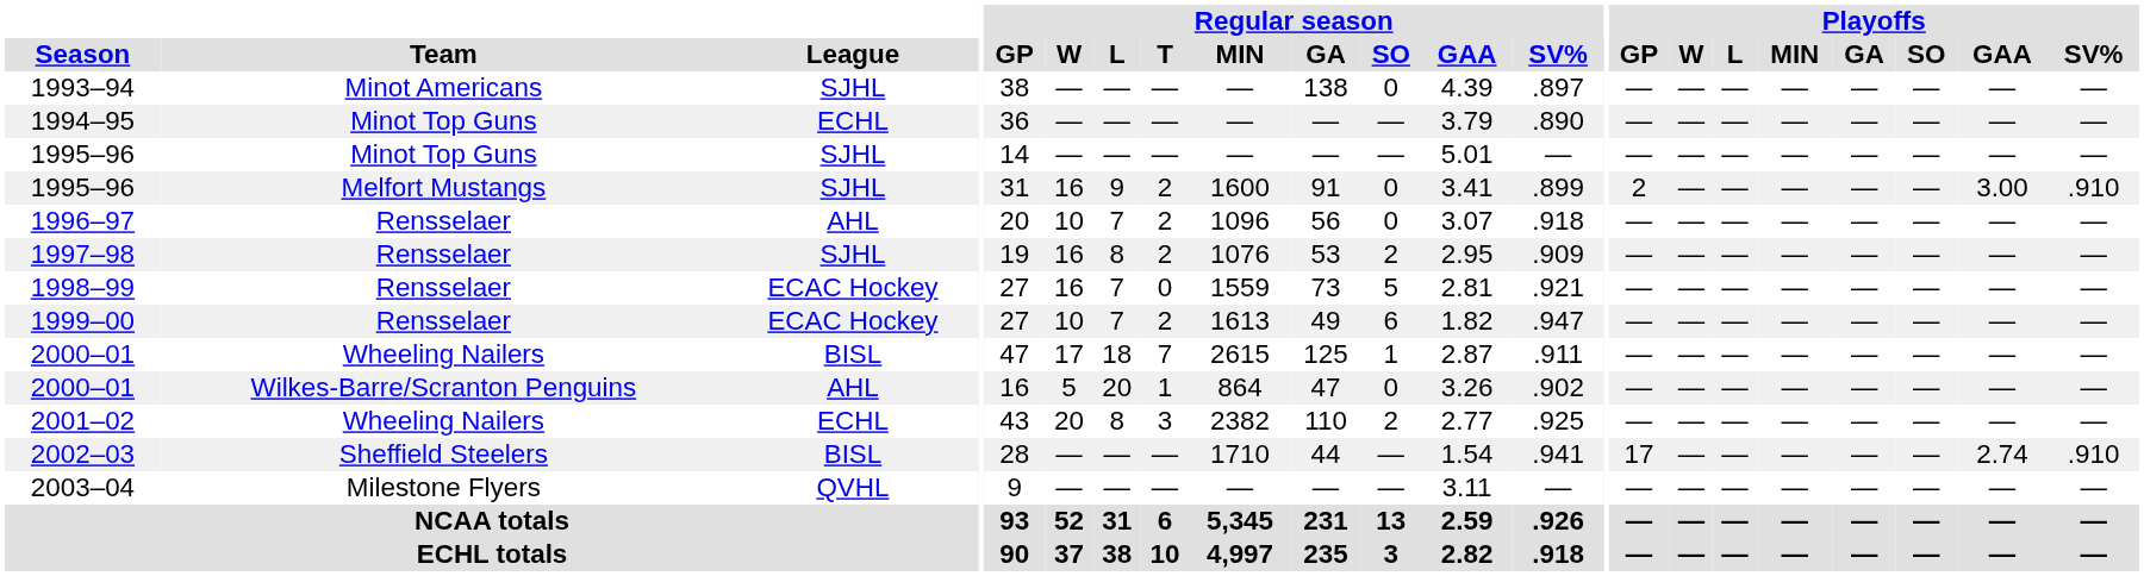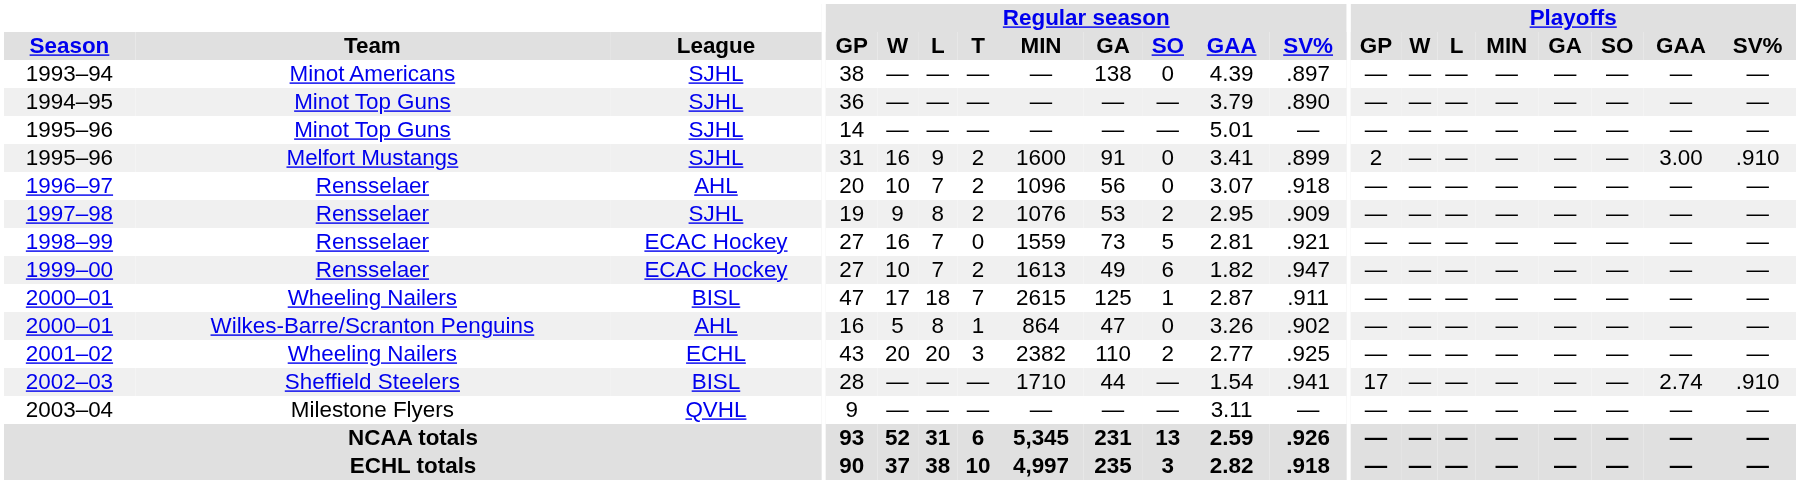1994–95 | League: ECHL -> SJHL
1997–98 | Regular season / W: 16 -> 9
2000–01 / Wilkes-Barre/Scranton Penguins | Regular season / L: 20 -> 8
2001–02 | Regular season / L: 8 -> 20
